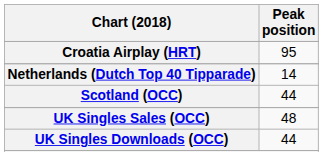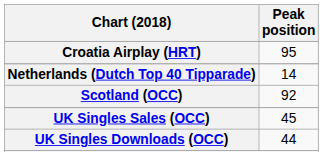Scotland (OCC) | Peak position: 44 -> 92
UK Singles Sales (OCC) | Peak position: 48 -> 45
